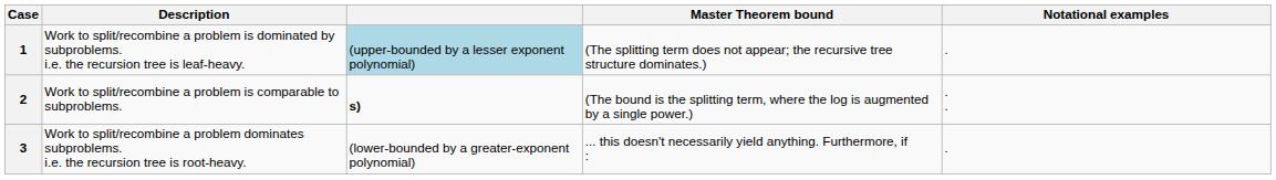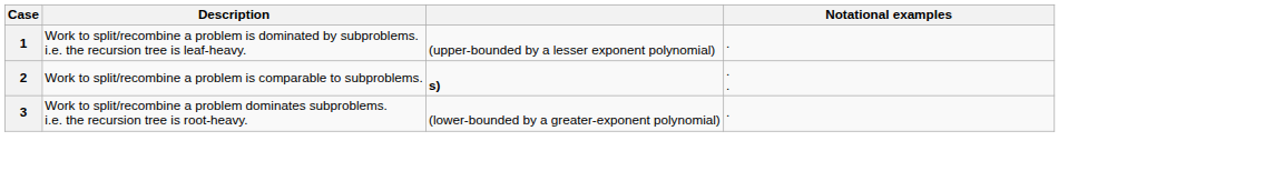- column: Master Theorem bound | (The splitting term does not appear; the recursive tree structure dominates.) | (The bound is the splitting term, where the log is augmented by a single power.) | ... this doesn't necessarily yield anything. Furthermore, if :
1 | column 3: lightblue background -> no background
